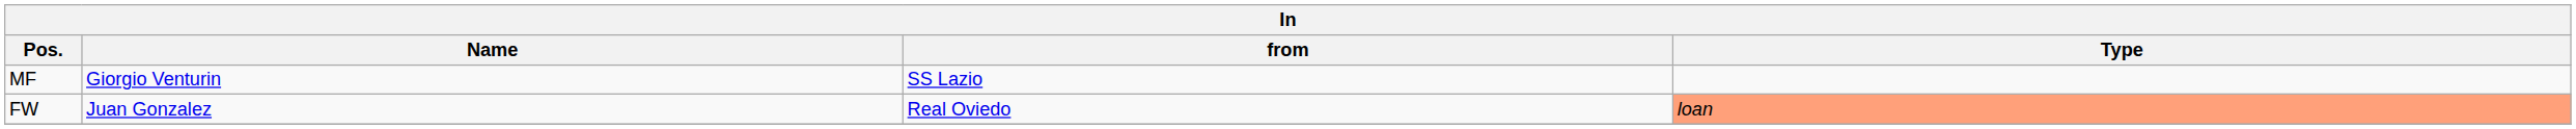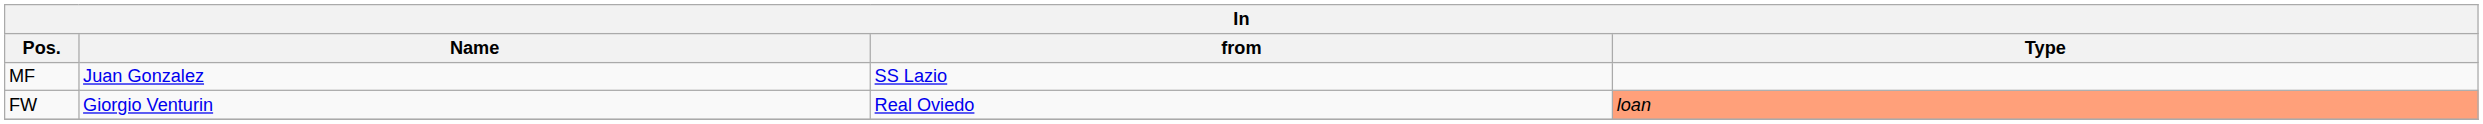MF | Name: Giorgio Venturin -> Juan Gonzalez
FW | Name: Juan Gonzalez -> Giorgio Venturin
